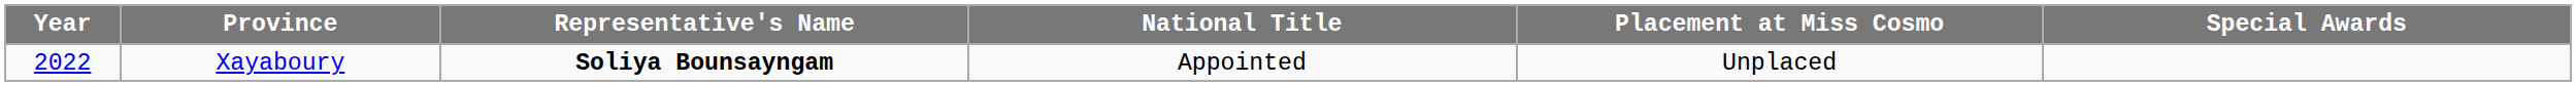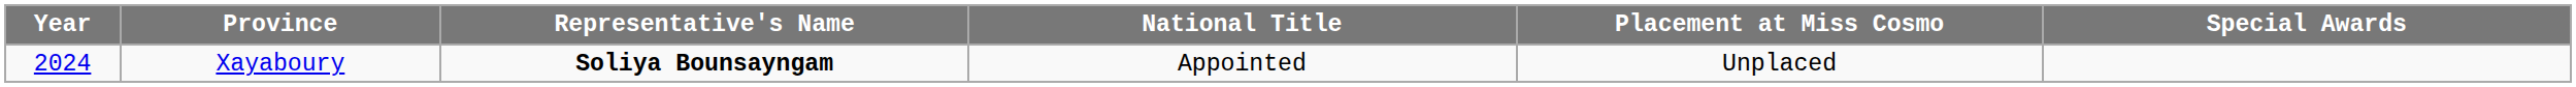Xayaboury | Year: 2022 -> 2024
